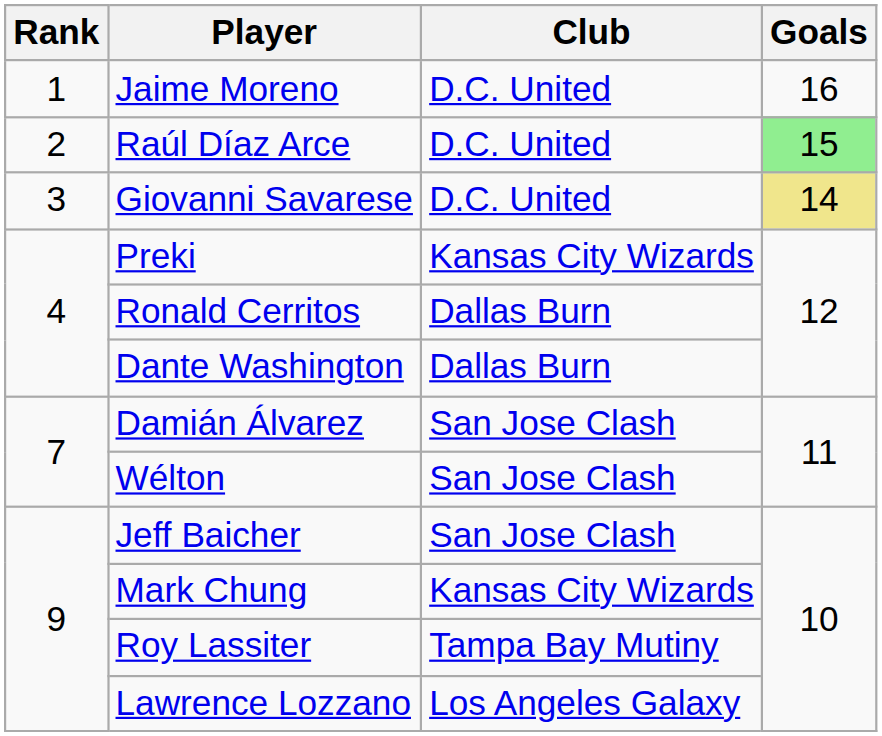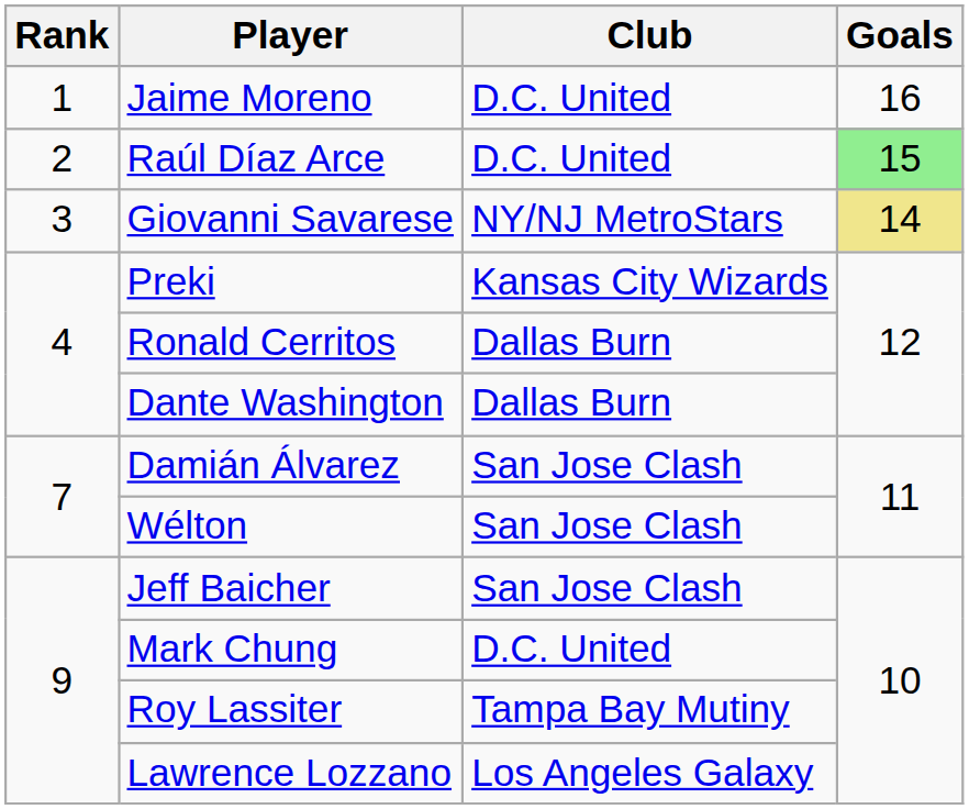Giovanni Savarese | Club: D.C. United -> NY/NJ MetroStars
Mark Chung | Club: Kansas City Wizards -> D.C. United
